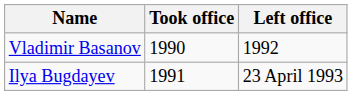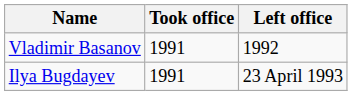Vladimir Basanov | Took office: 1990 -> 1991
